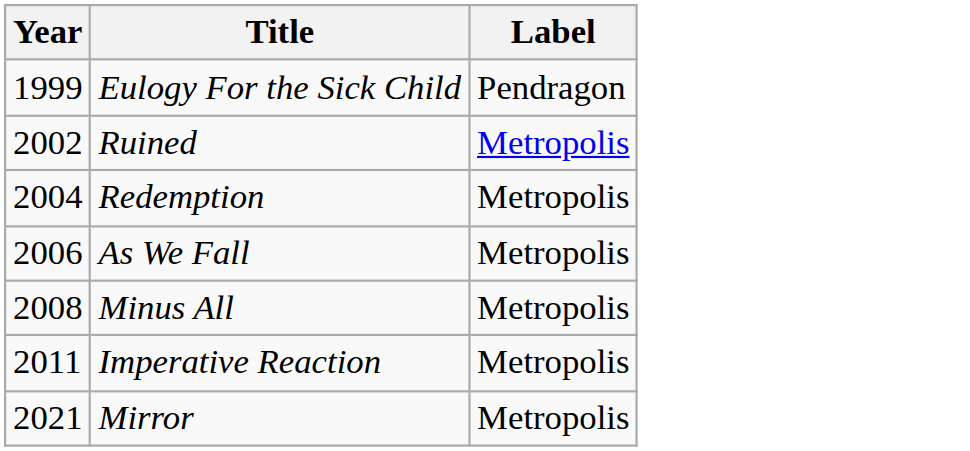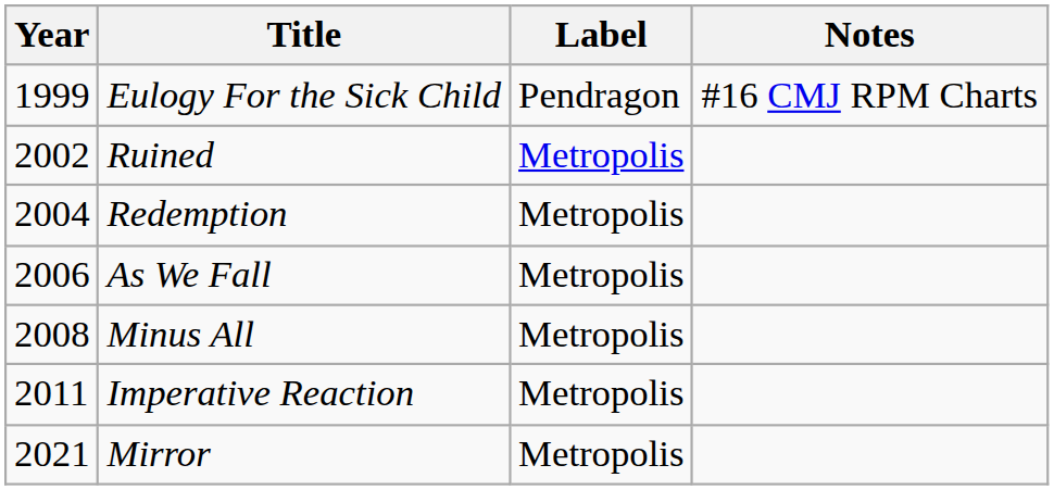+ column: Notes | #16 CMJ RPM Charts
